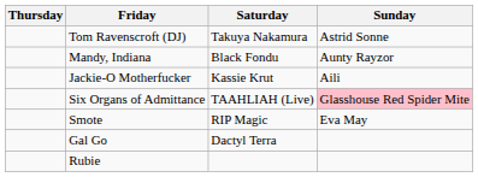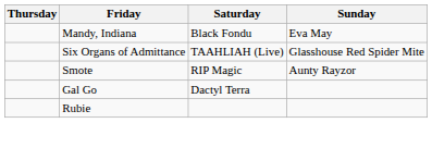- row: Tom Ravenscroft (DJ) | Takuya Nakamura | Astrid Sonne
Mandy, Indiana | Sunday: Aunty Rayzor -> Eva May
- row: Jackie-O Motherfucker | Kassie Krut | Aili
Six Organs of Admittance | Sunday: pink background -> no background
Smote | Sunday: Eva May -> Aunty Rayzor
